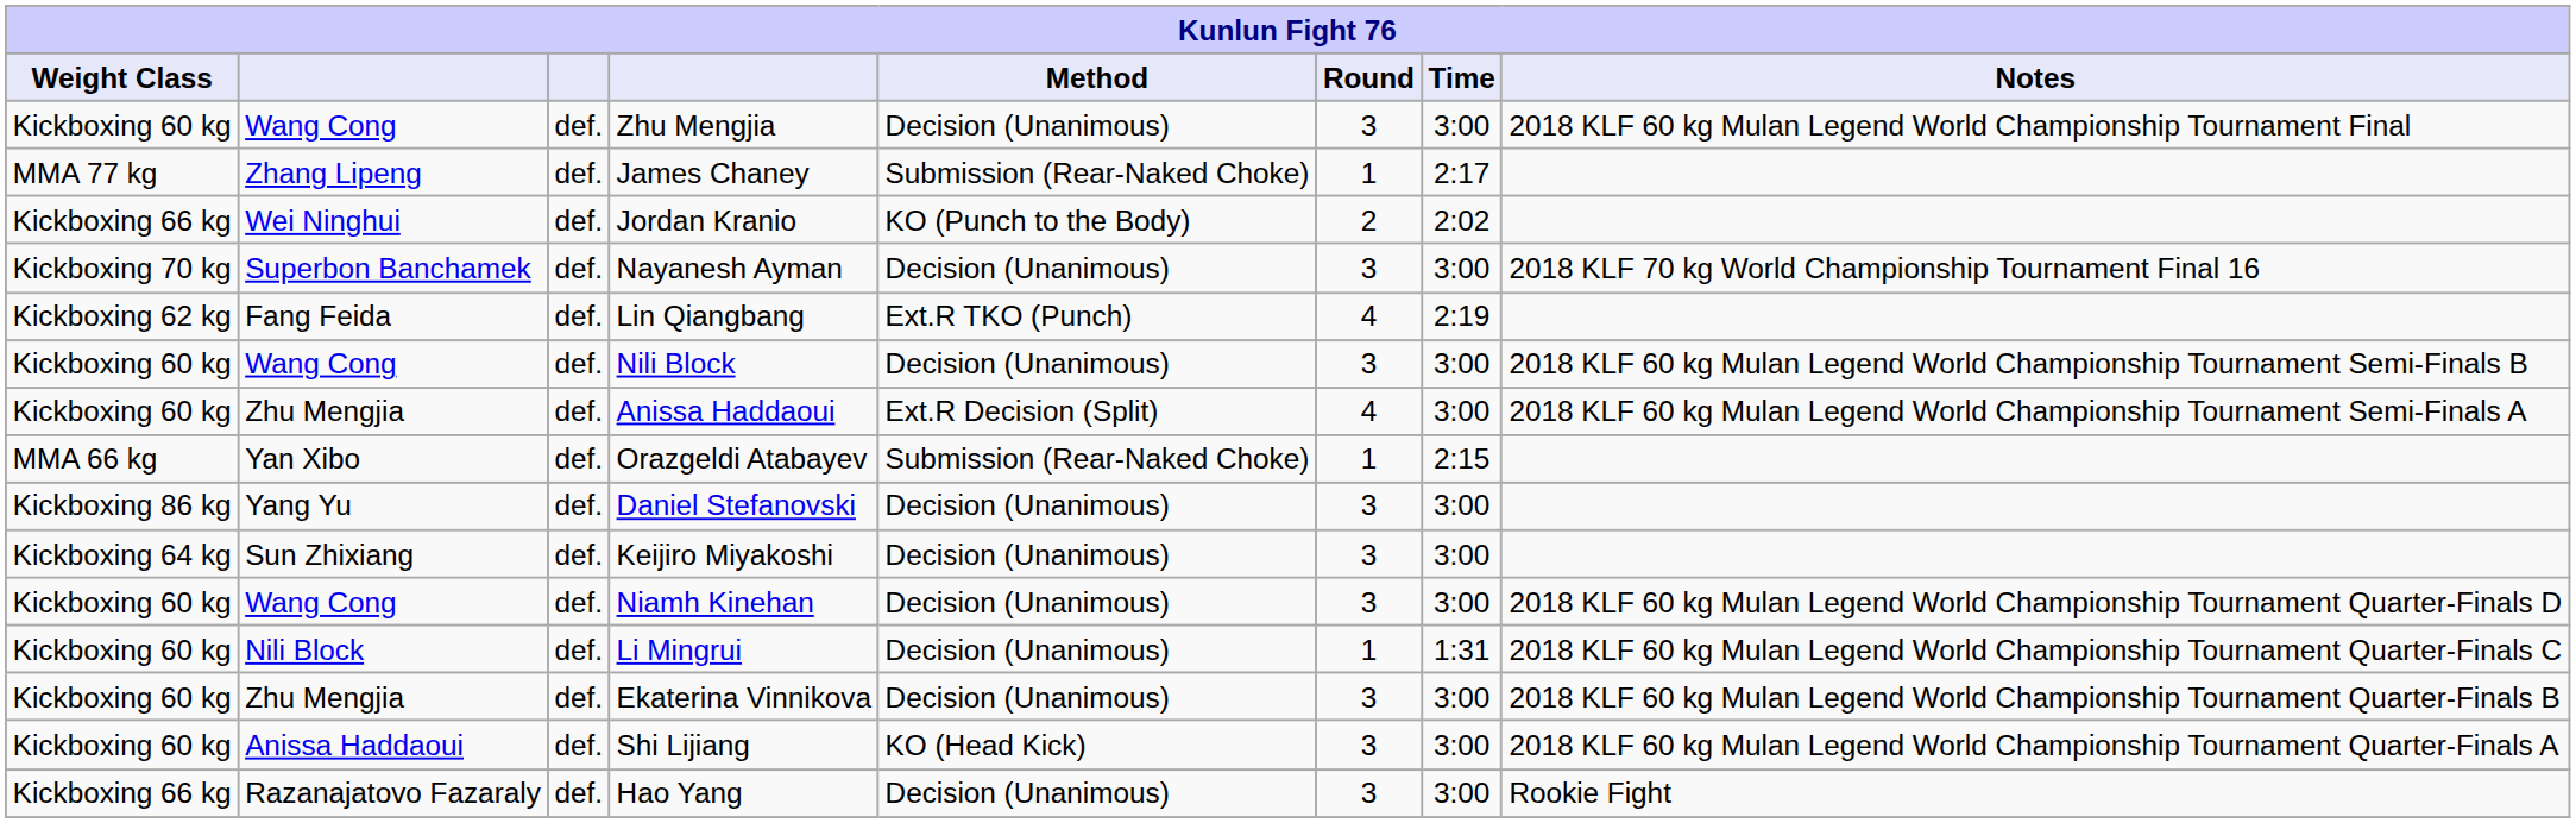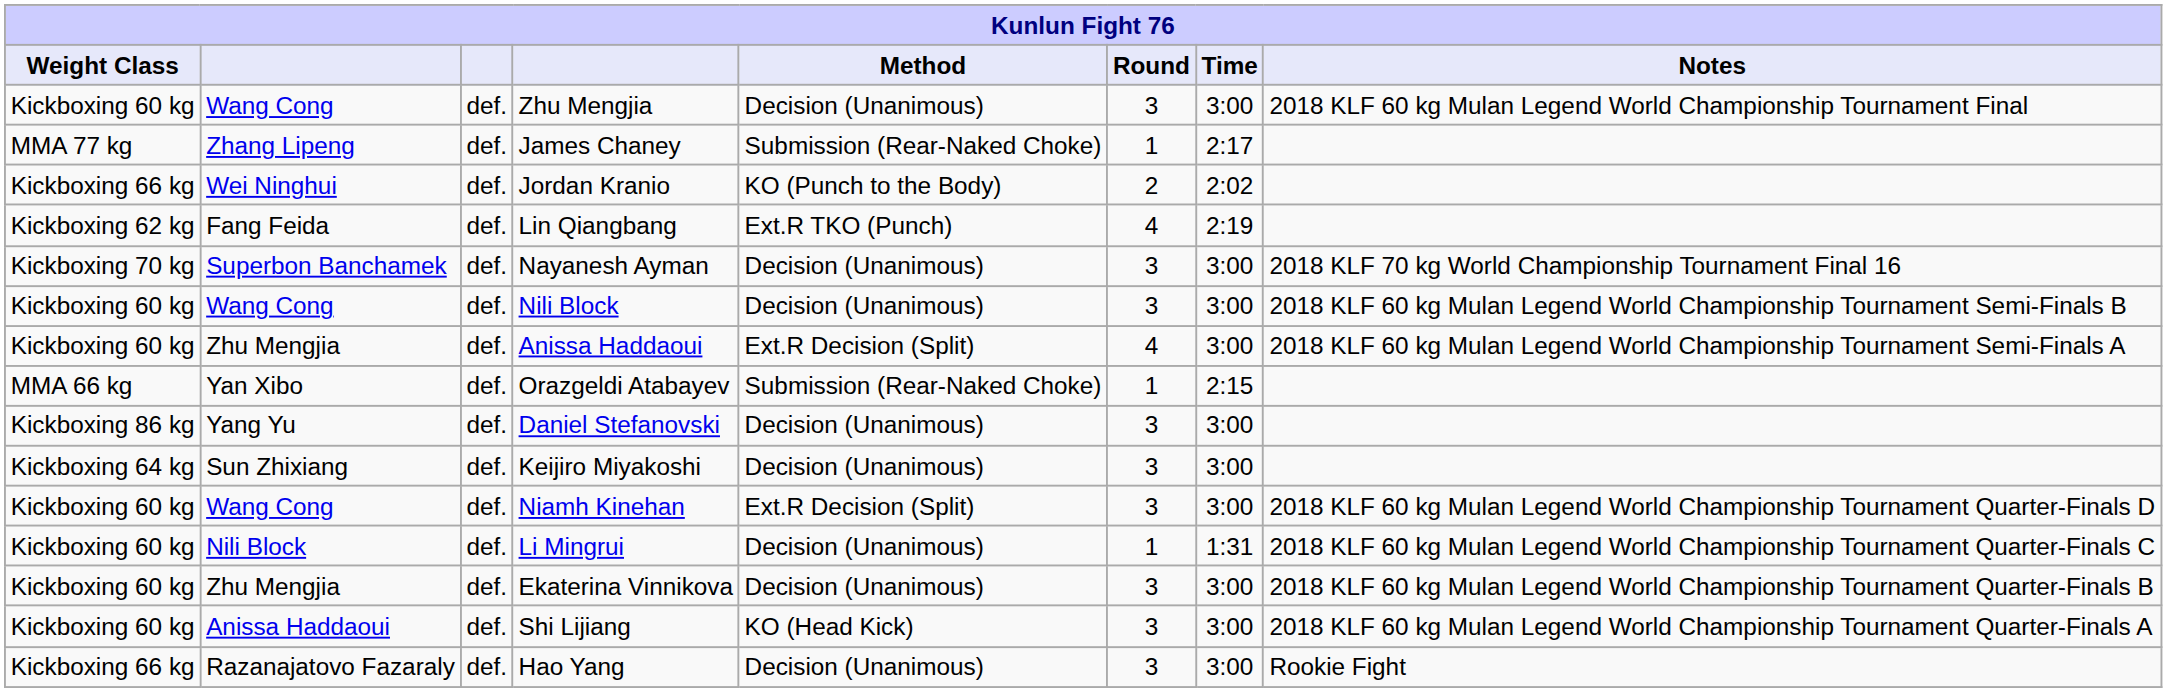rows swapped: Lin Qiangbang <-> Nayanesh Ayman
Niamh Kinehan | Method: Decision (Unanimous) -> Ext.R Decision (Split)
